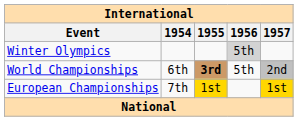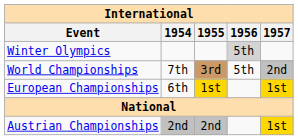World Championships | 1954: 6th -> 7th
World Championships | 1955: bold -> normal
European Championships | 1954: 7th -> 6th
+ row: Austrian Championships | 2nd | 2nd | 1st
